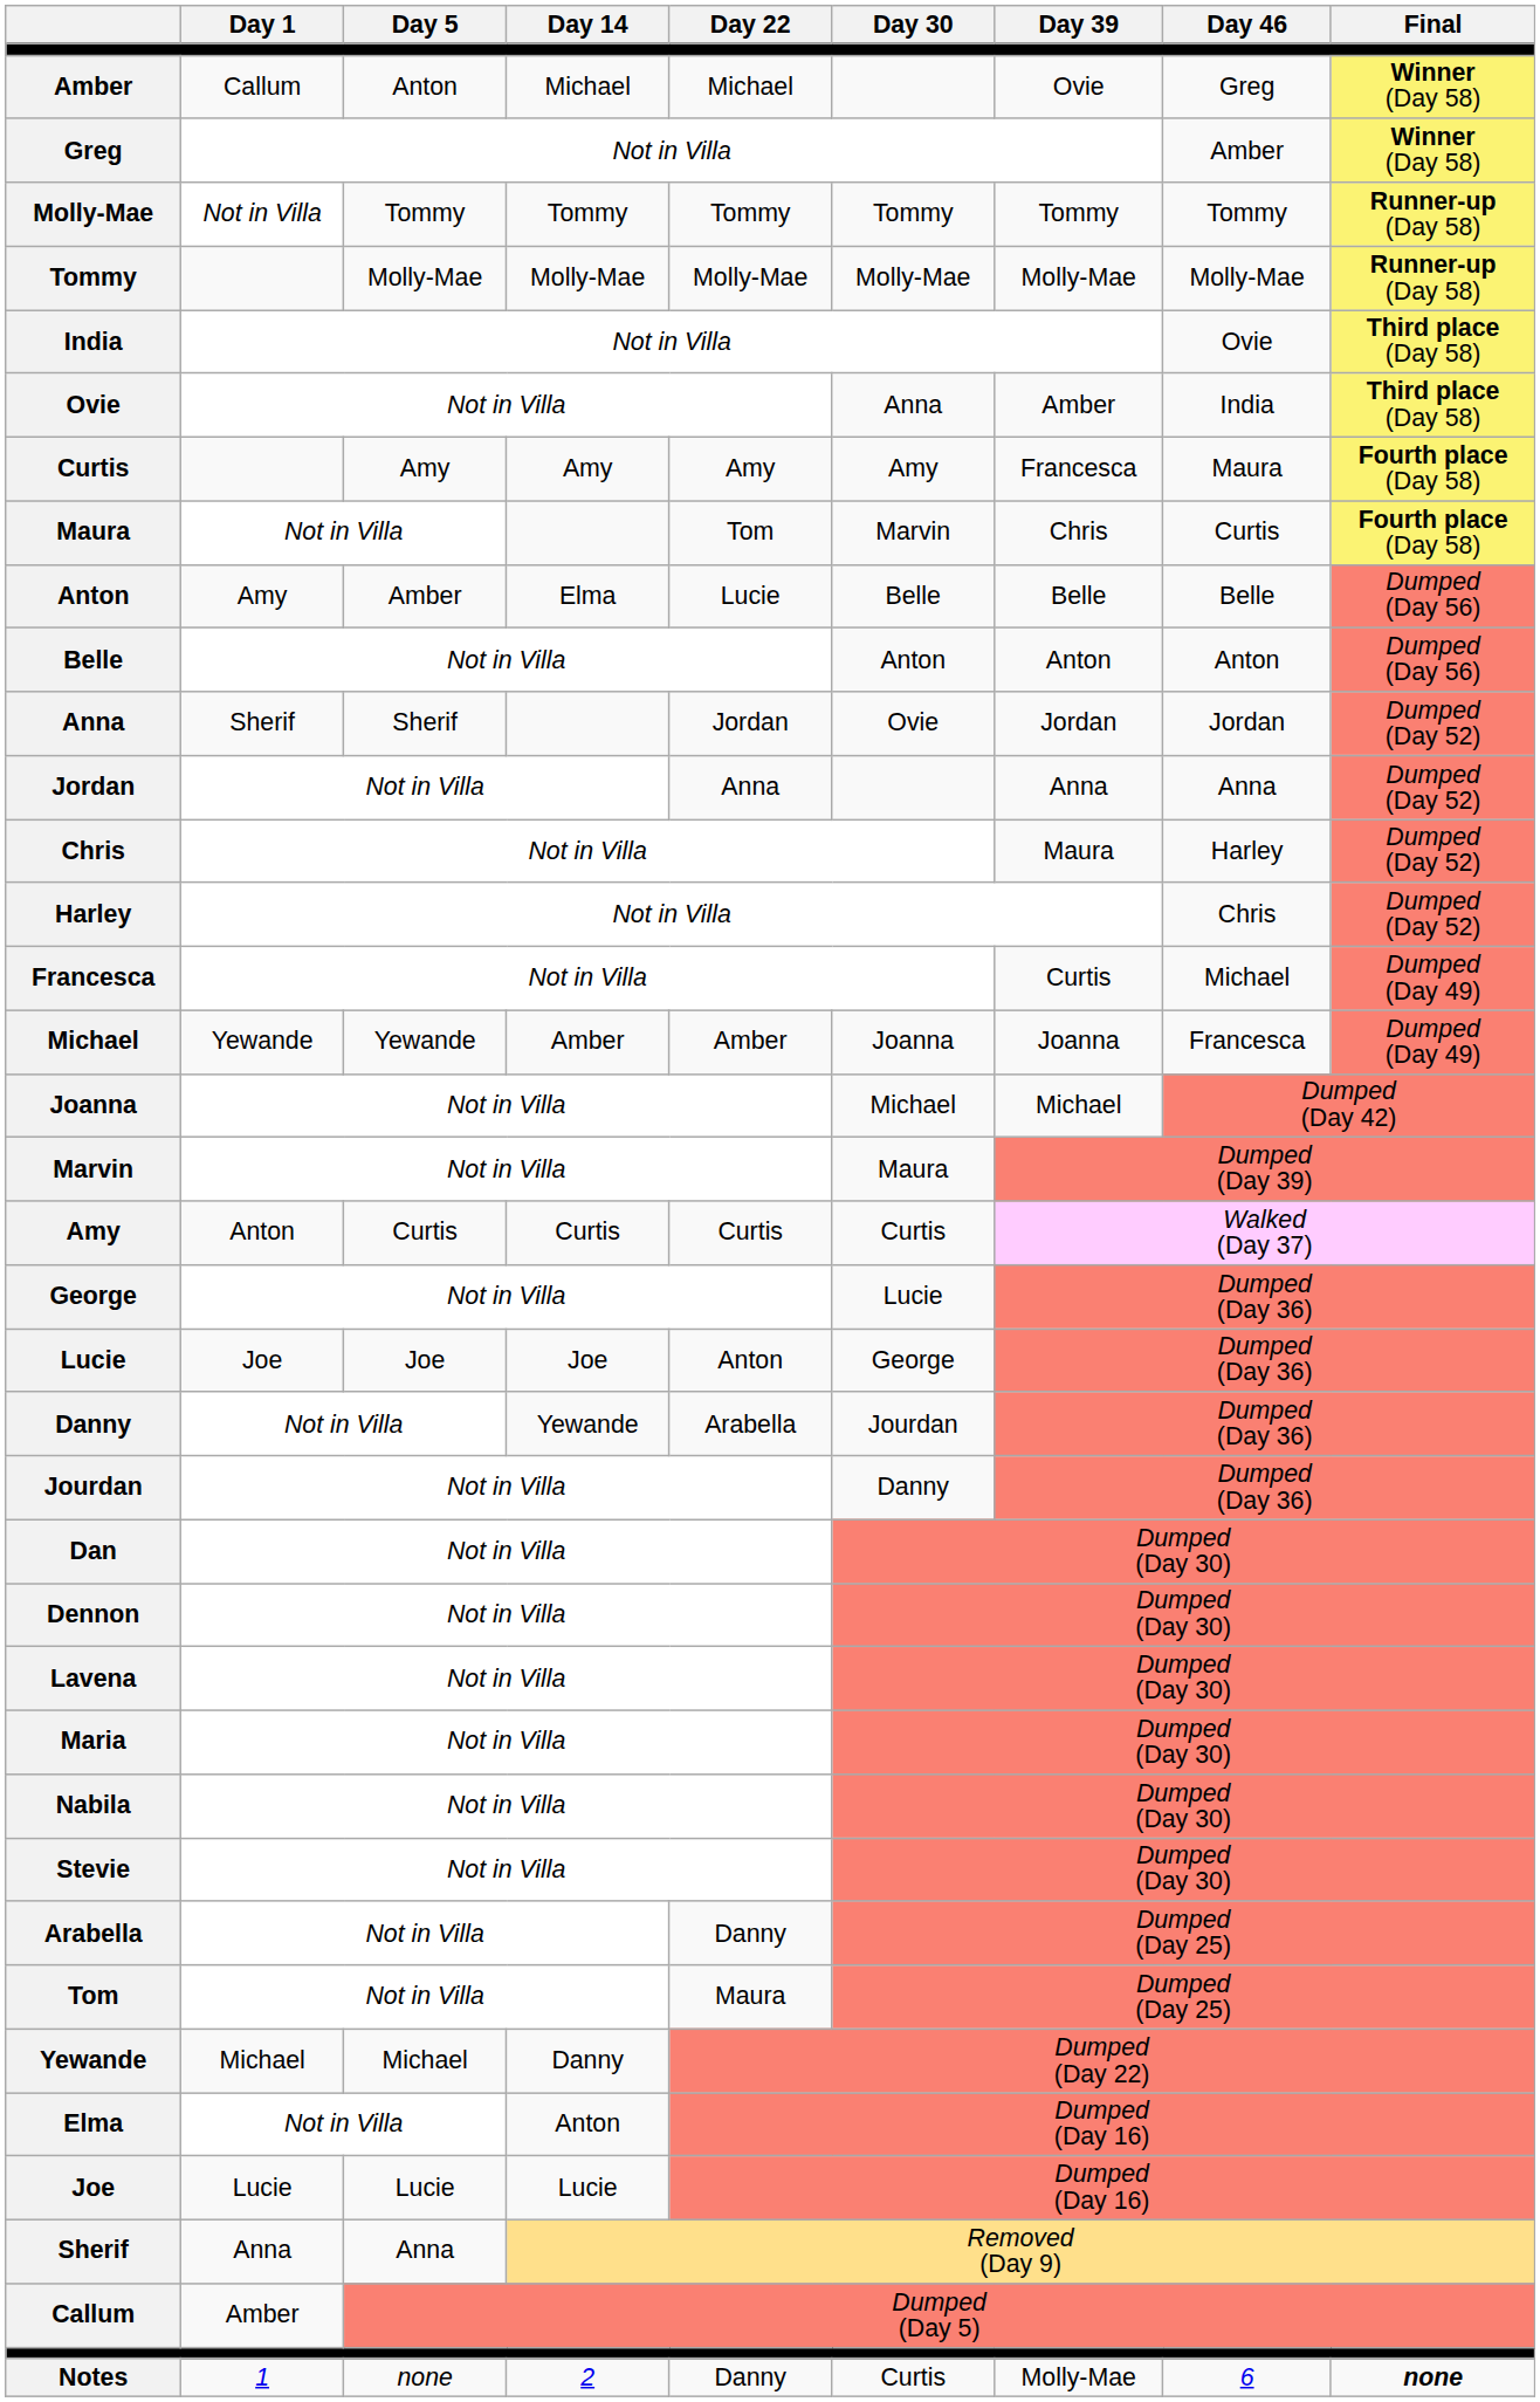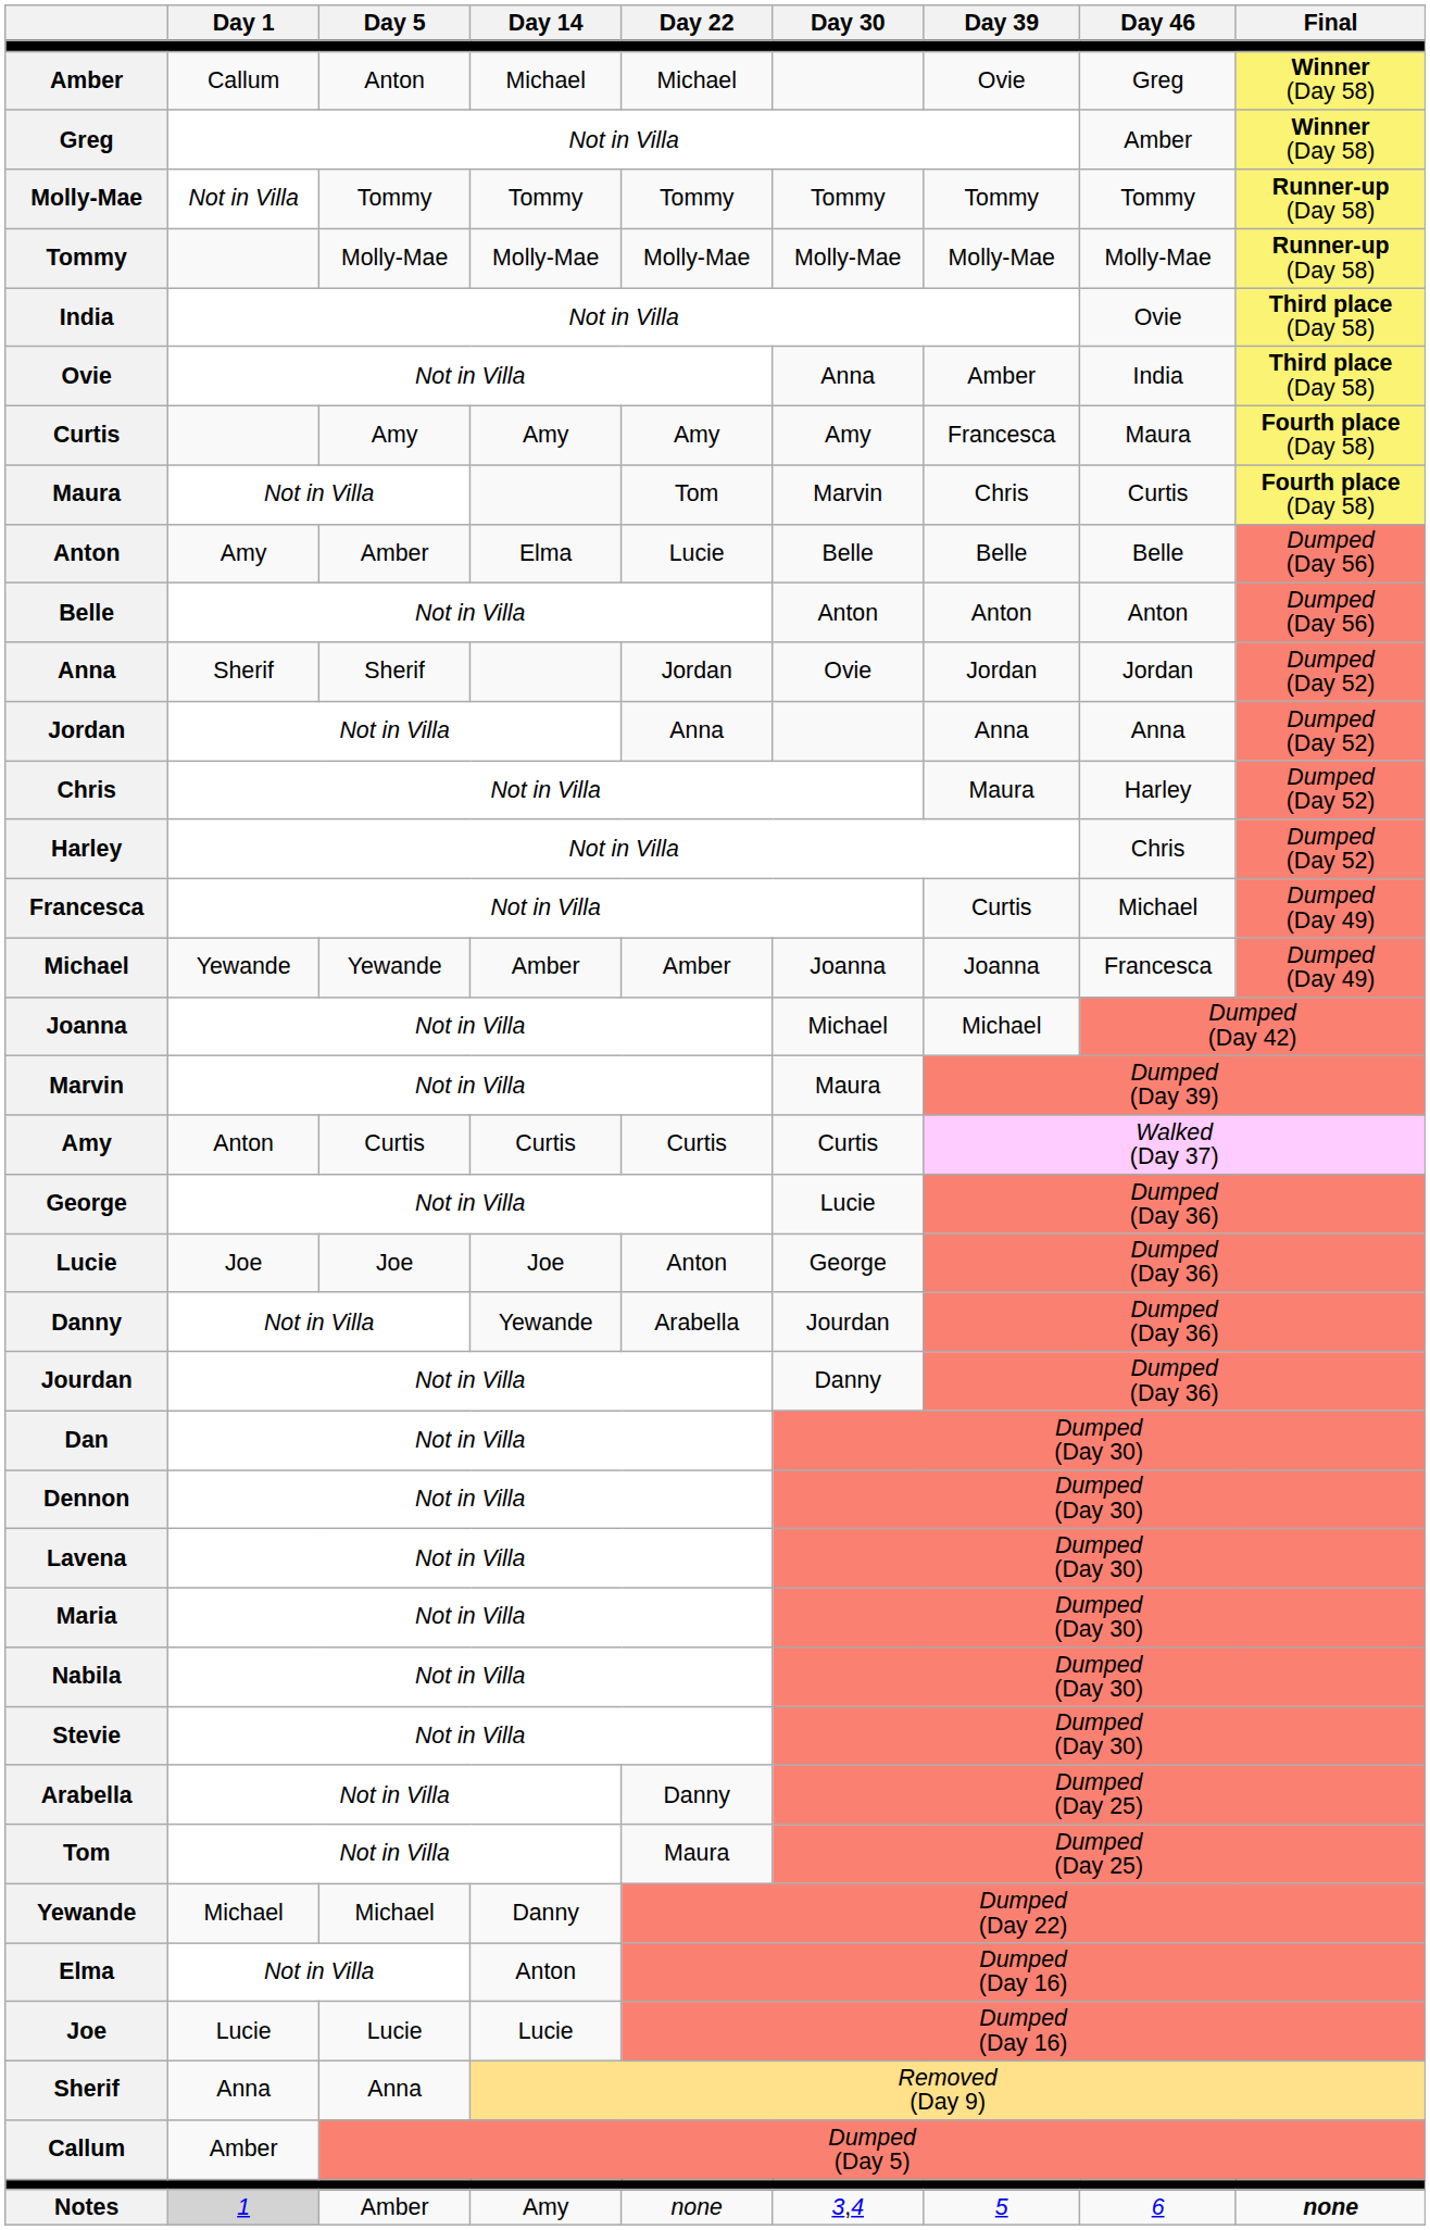Notes | Day 1: no background -> lightgrey background
Notes | Day 5: none -> Amber
Notes | Day 14: 2 -> Amy
Notes | Day 22: Danny -> none
Notes | Day 30: Curtis -> 3,4
Notes | Day 39: Molly-Mae -> 5
